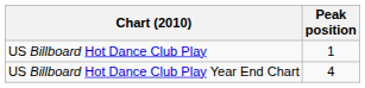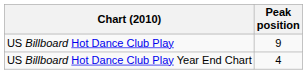US Billboard Hot Dance Club Play | Peak position: 1 -> 9
